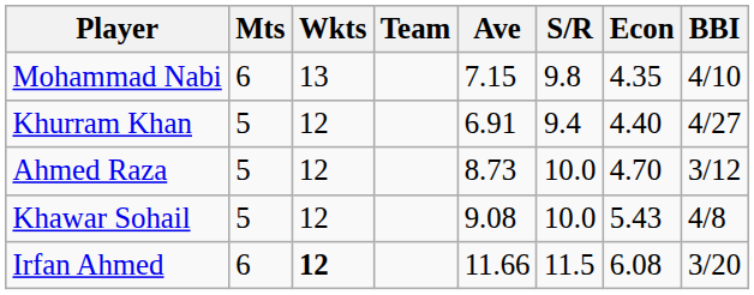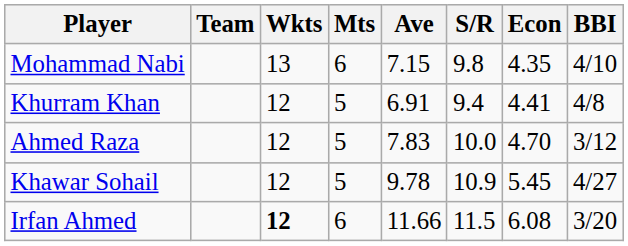columns swapped: Team <-> Mts
Khurram Khan | Econ: 4.40 -> 4.41
Khurram Khan | BBI: 4/27 -> 4/8
Ahmed Raza | Ave: 8.73 -> 7.83
Khawar Sohail | Ave: 9.08 -> 9.78
Khawar Sohail | S/R: 10.0 -> 10.9
Khawar Sohail | Econ: 5.43 -> 5.45
Khawar Sohail | BBI: 4/8 -> 4/27
